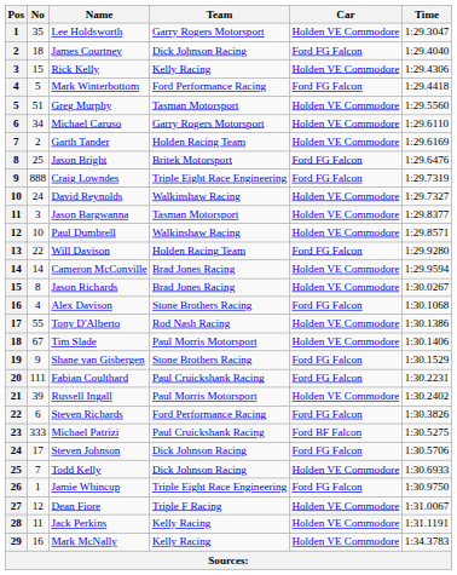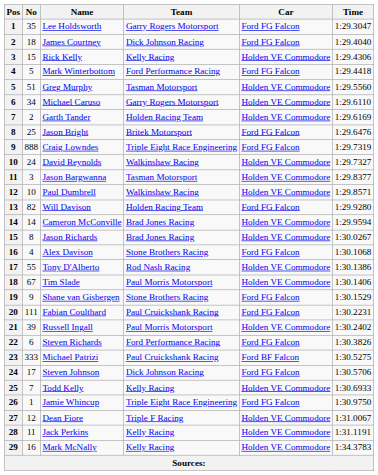Lee Holdsworth | Car: Holden VE Commodore -> Ford FG Falcon
Will Davison | No: 22 -> 82
Todd Kelly | Team: Dick Johnson Racing -> Kelly Racing
